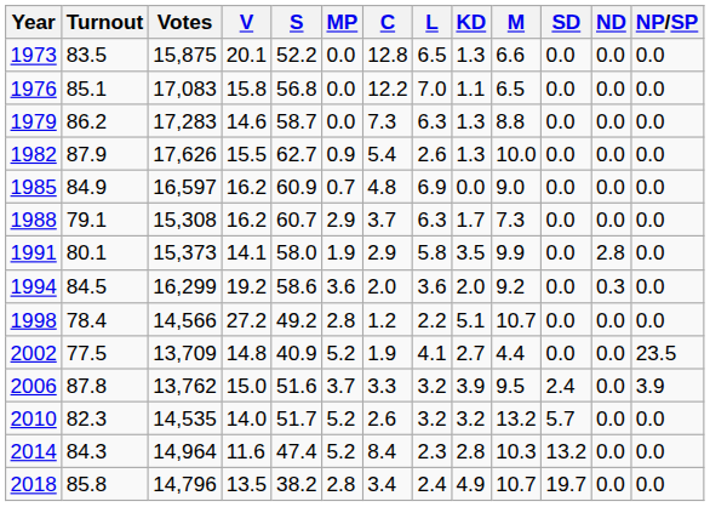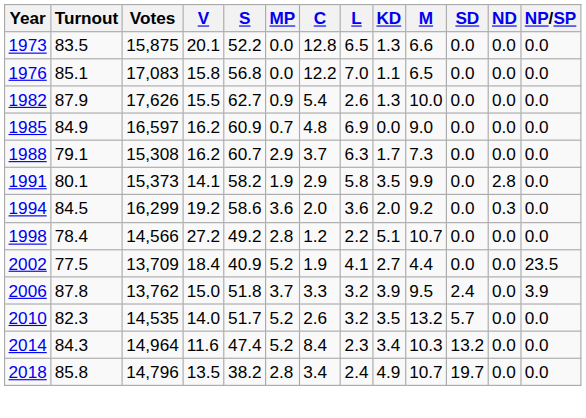- row: 1979 | 86.2 | 17,283 | 14.6 | 58.7 | 0.0 | 7.3 | 6.3 | 1.3 | 8.8 | 0.0 | 0.0 | 0.0
1991 | S: 58.0 -> 58.2
2002 | V: 14.8 -> 18.4
2006 | S: 51.6 -> 51.8
2010 | KD: 3.2 -> 3.5
2014 | KD: 2.8 -> 3.4
